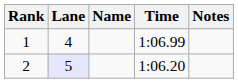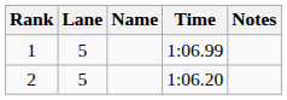1 | Lane: 4 -> 5
2 | Lane: lavender background -> no background
